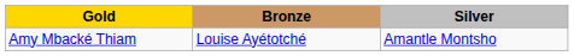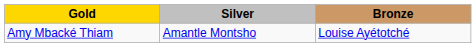columns swapped: Silver <-> Bronze
